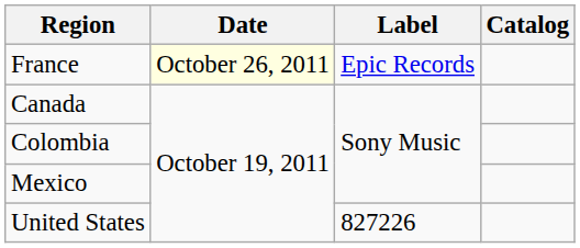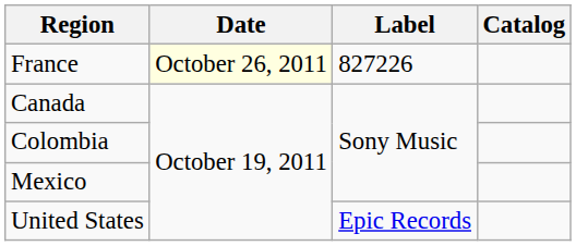France | Label: Epic Records -> 827226
United States | Label: 827226 -> Epic Records
